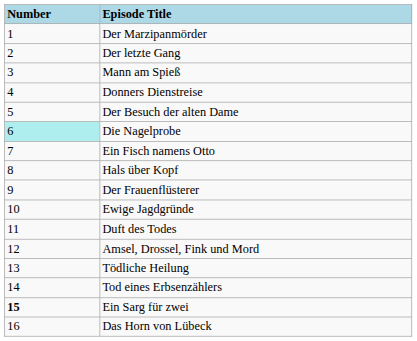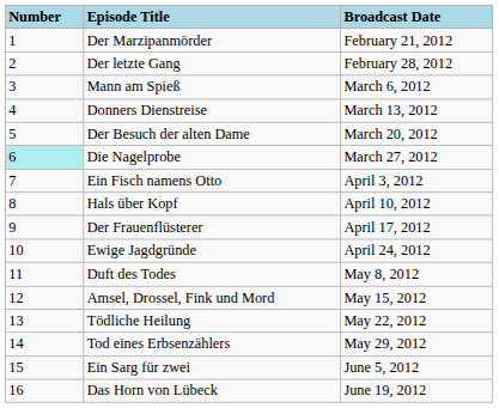+ column: Broadcast Date | February 21, 2012 | February 28, 2012 | March 6, 2012 | March 13, 2012 | March 20, 2012 | March 27, 2012 | April 3, 2012 | April 10, 2012 | April 17, 2012 | April 24, 2012 | May 8, 2012 | May 15, 2012 | May 22, 2012 | May 29, 2012 | June 5, 2012 | June 19, 2012
Ein Sarg für zwei | Number: bold -> normal
